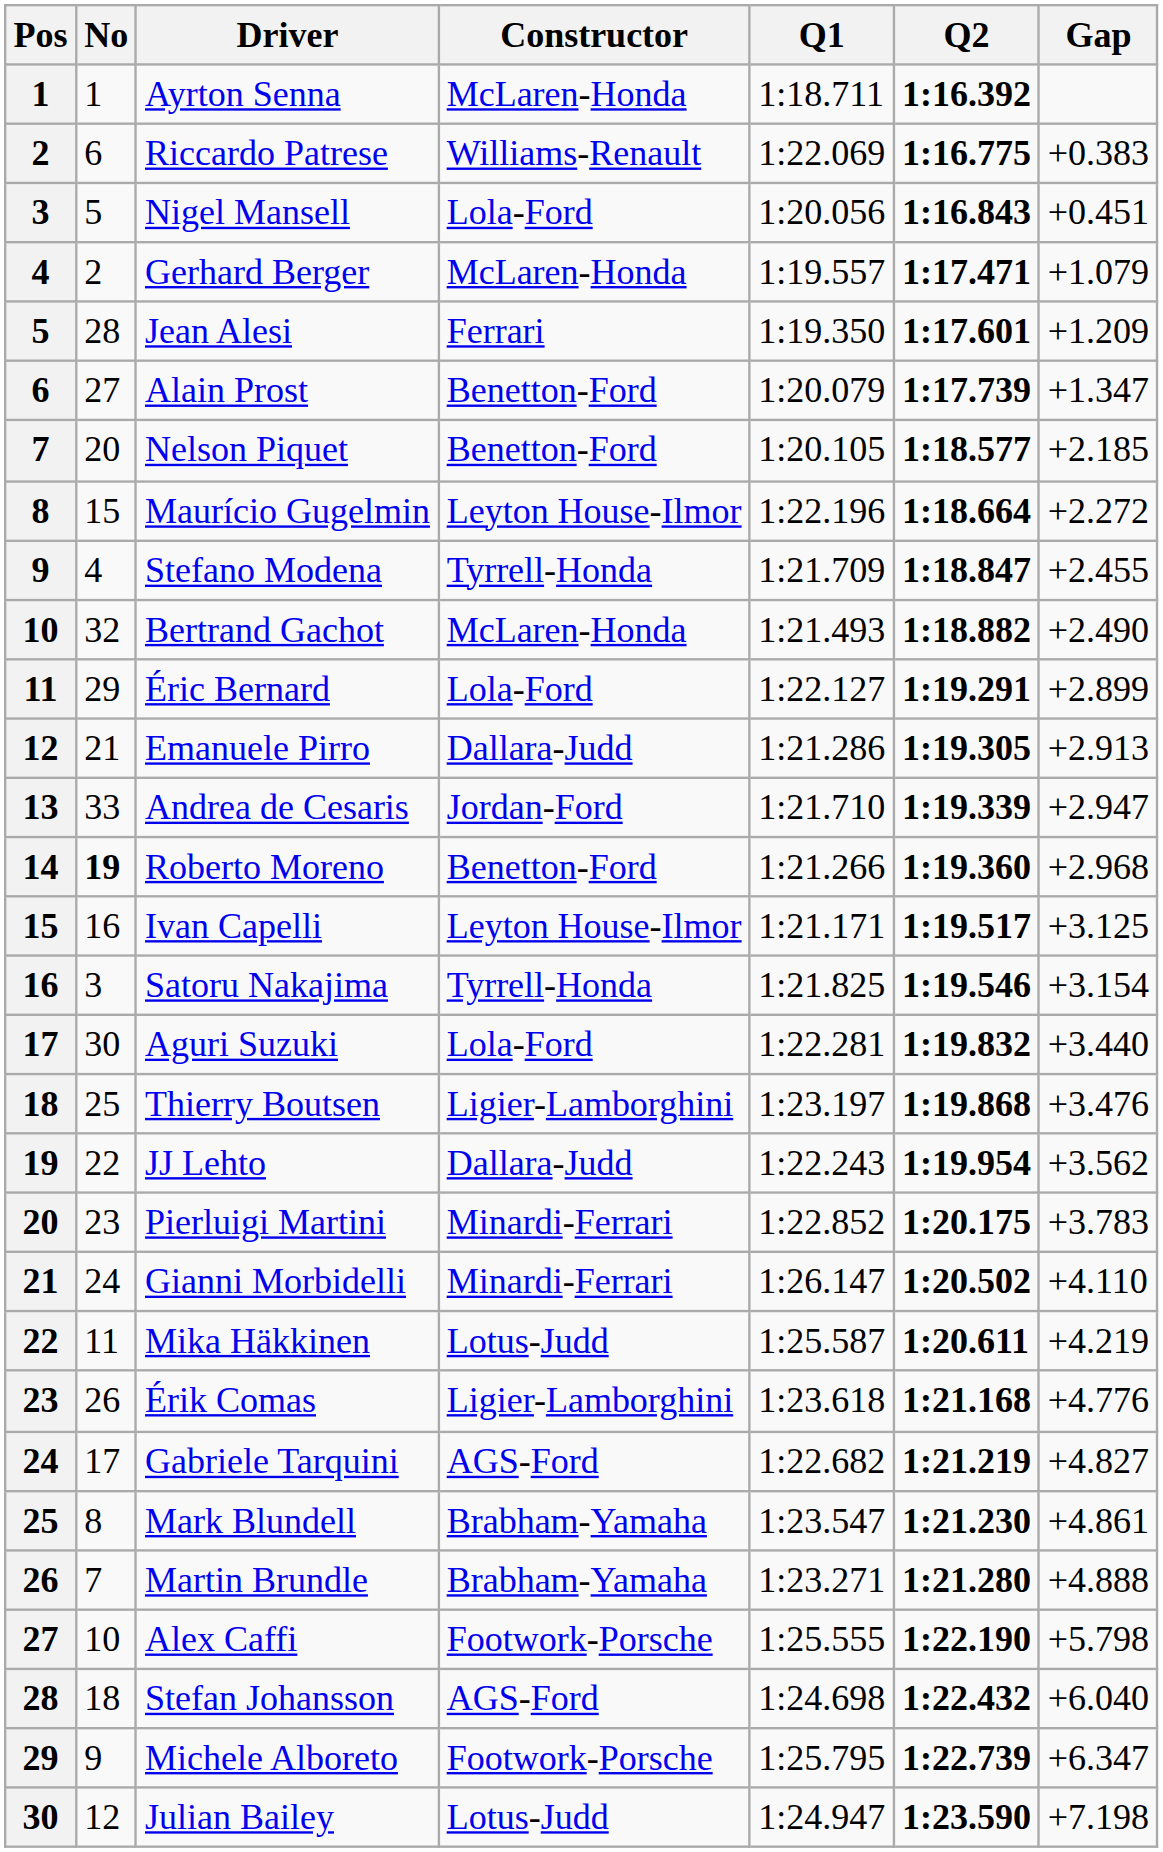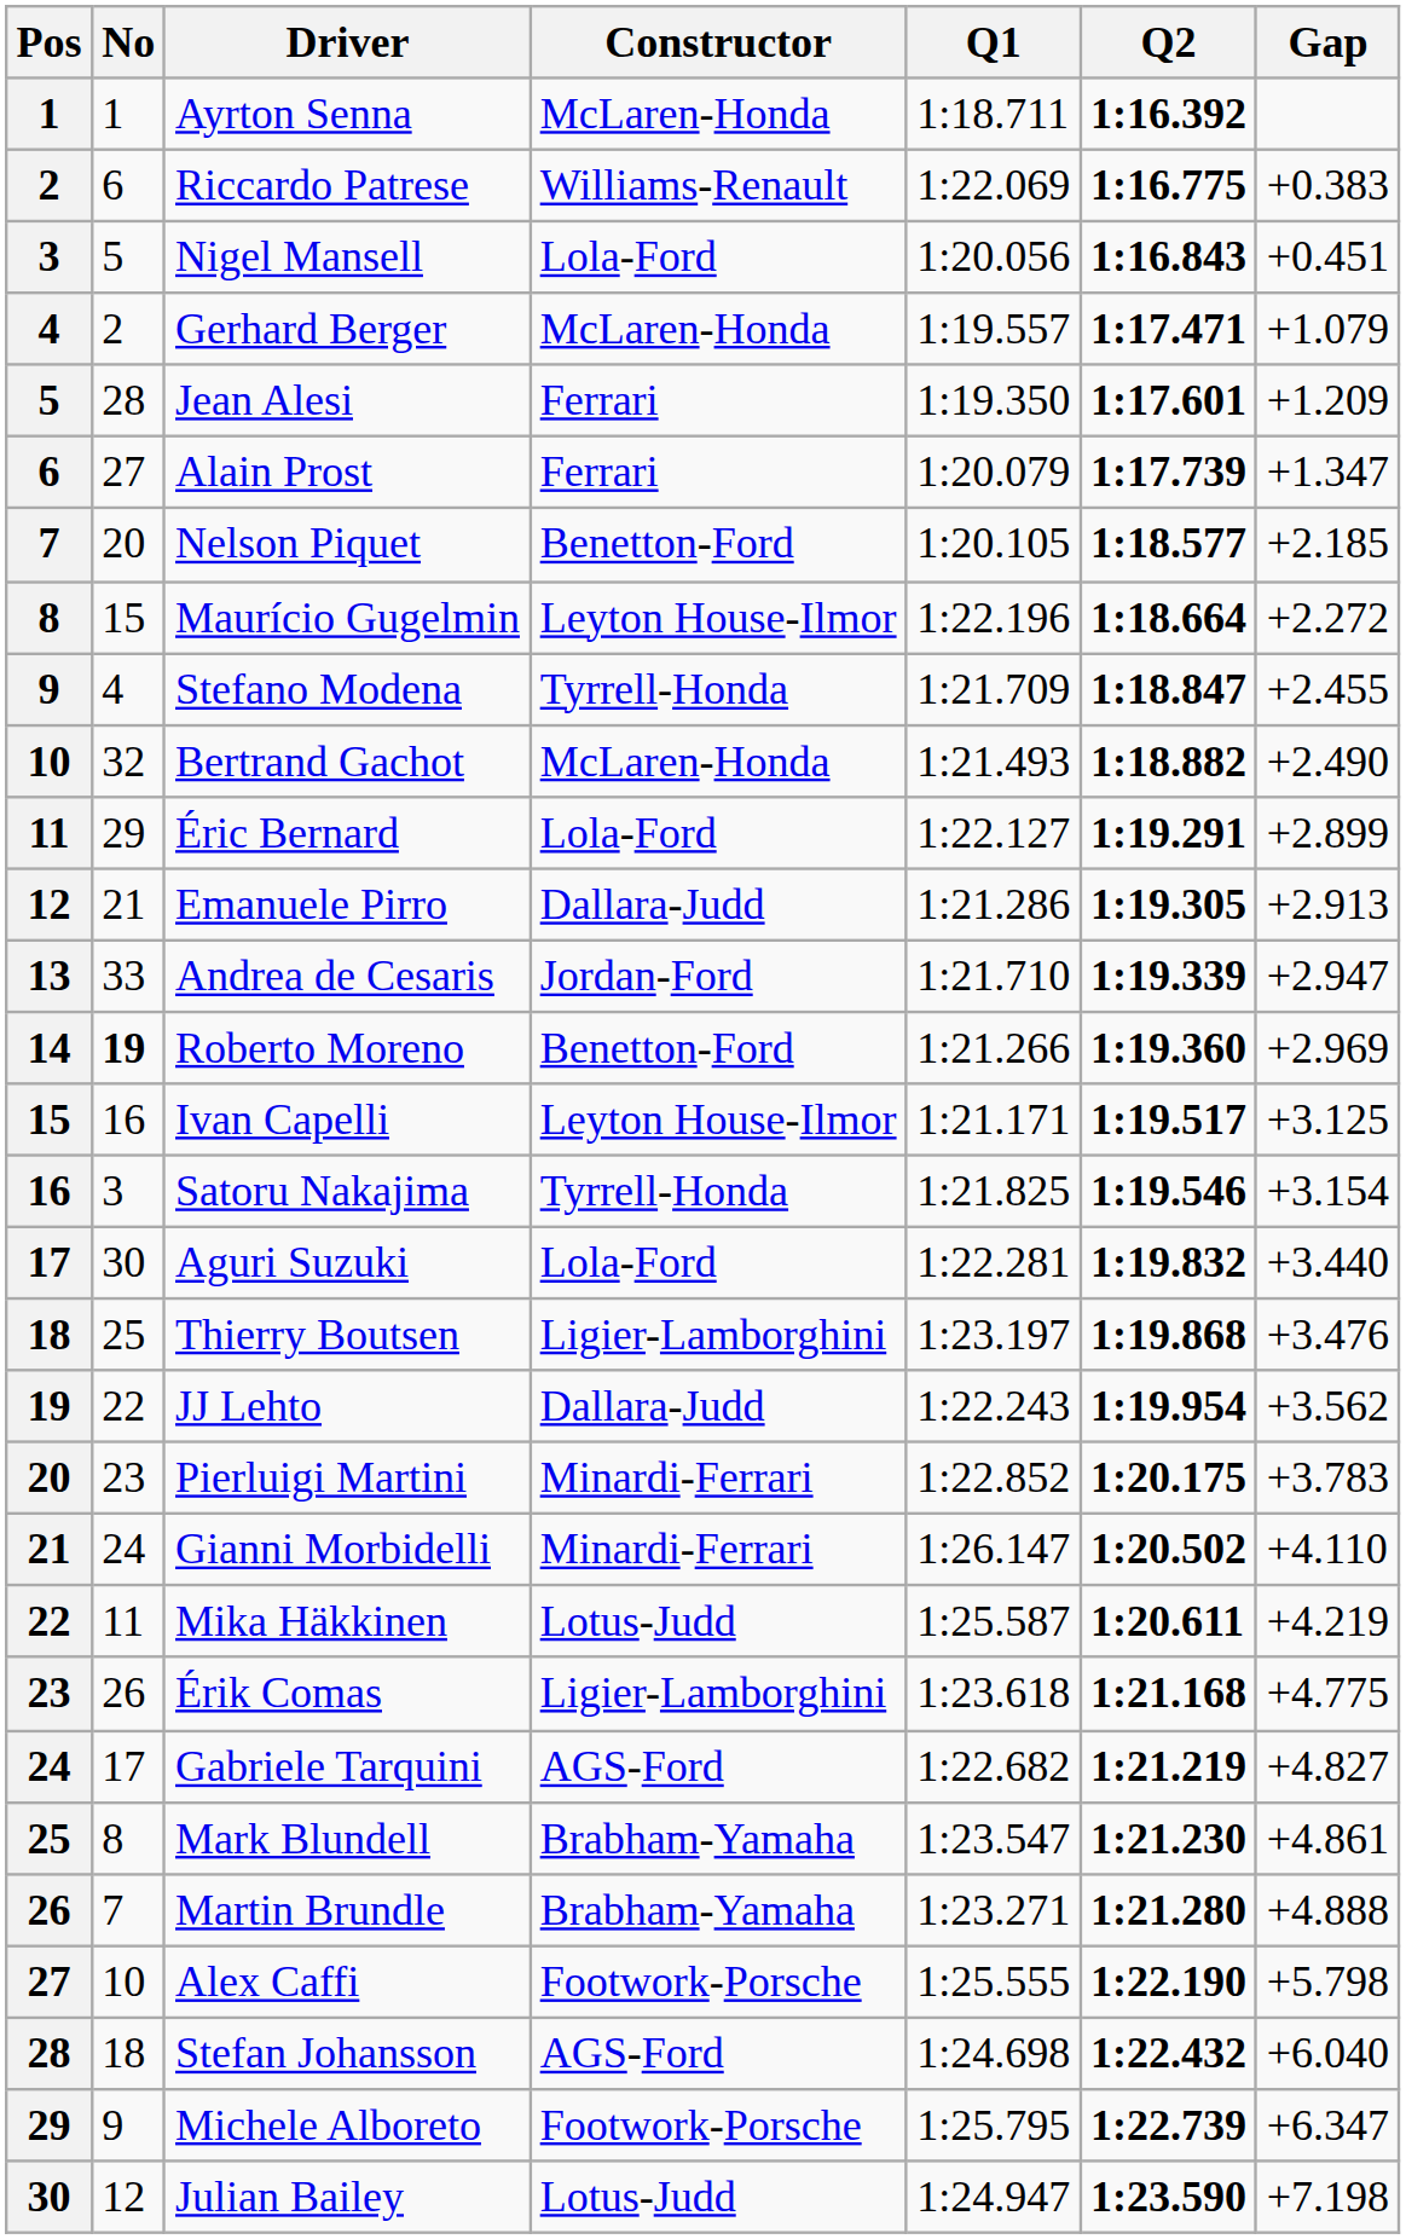Alain Prost | Constructor: Benetton-Ford -> Ferrari
Roberto Moreno | Gap: +2.968 -> +2.969
Érik Comas | Gap: +4.776 -> +4.775
